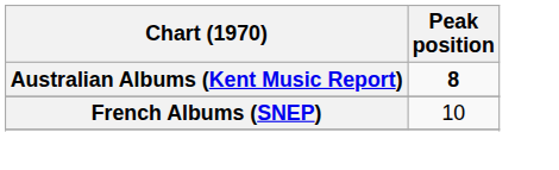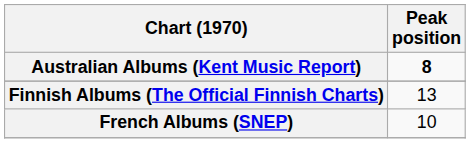+ row: Finnish Albums (The Official Finnish Charts) | 13
